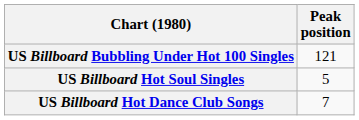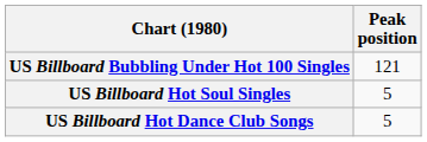US Billboard Hot Dance Club Songs | Peak position: 7 -> 5
